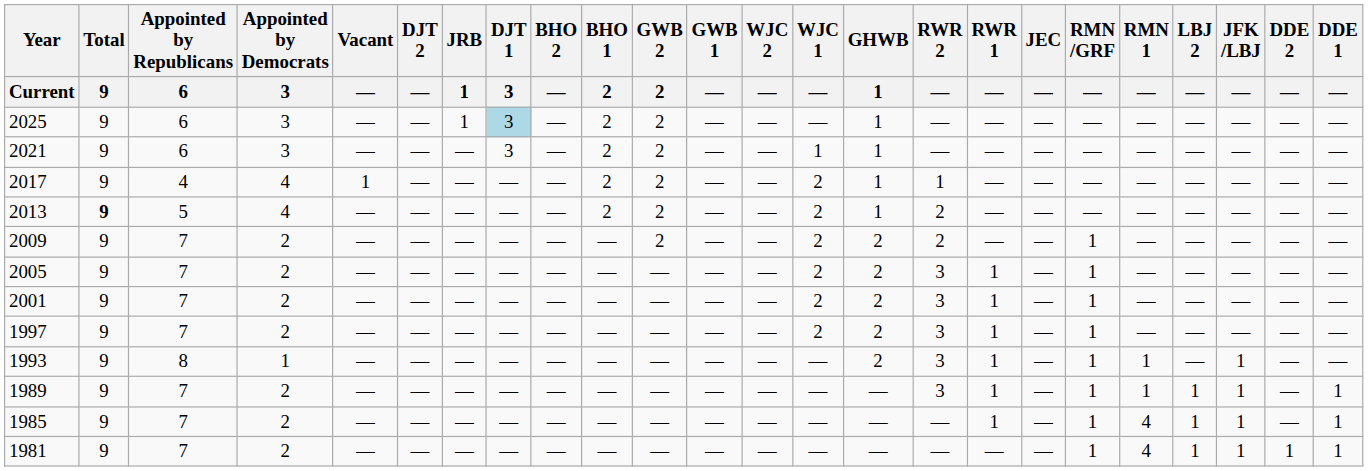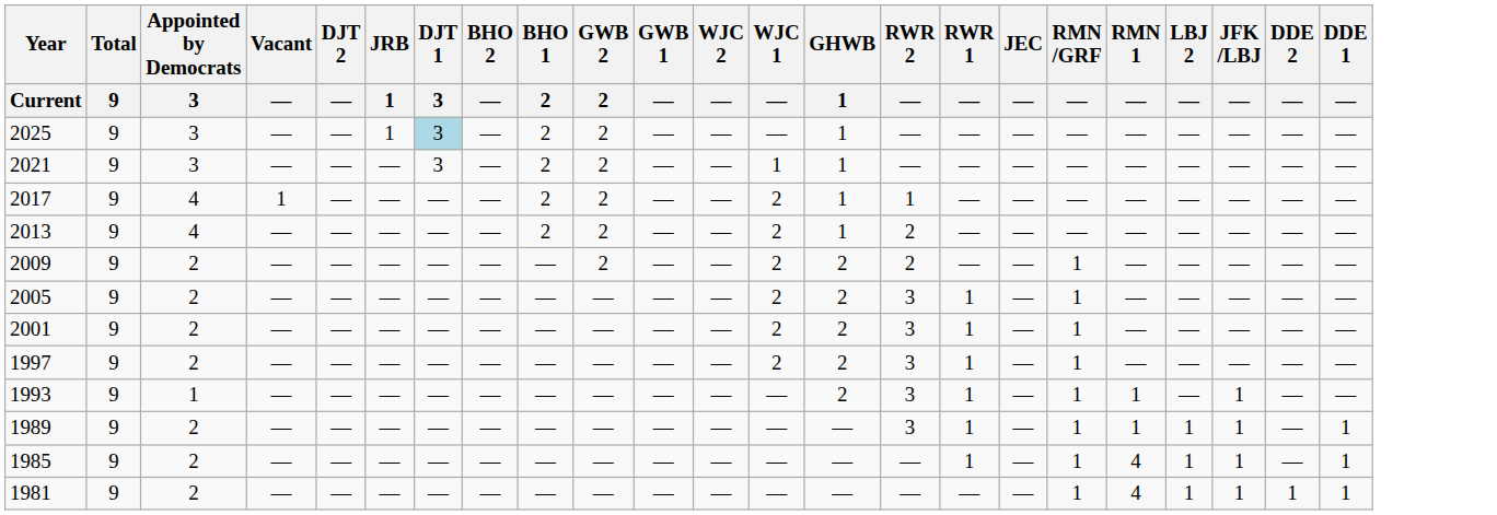- column: Appointed by Republicans | 6 | 6 | 6 | 4 | 5 | 7 | 7 | 7 | 7 | 8 | 7 | 7 | 7
2013 | Total / 9: bold -> normal
